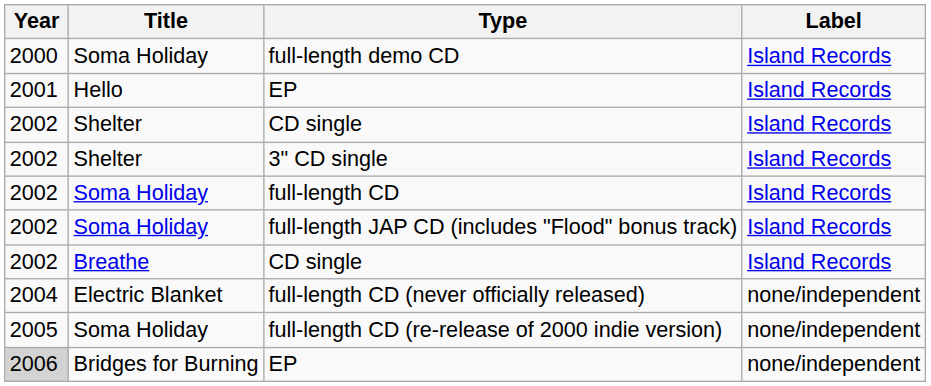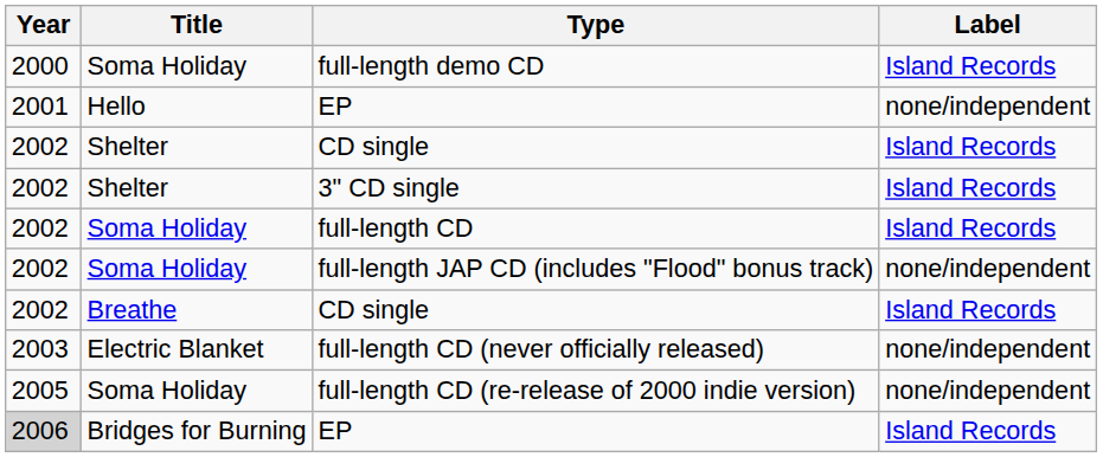Hello / EP | Label: Island Records -> none/independent
full-length JAP CD (includes "Flood" bonus track) | Label: Island Records -> none/independent
full-length CD (never officially released) | Year: 2004 -> 2003
Bridges for Burning / EP | Label: none/independent -> Island Records
